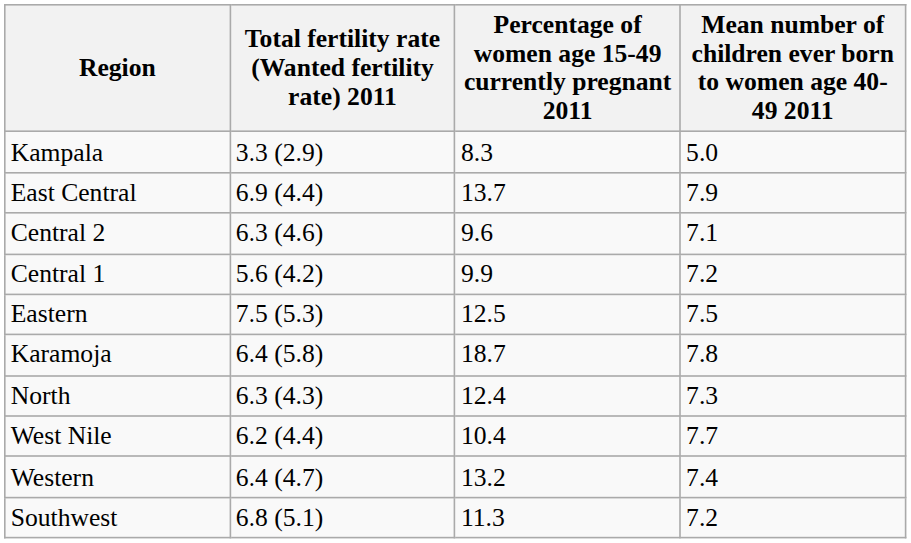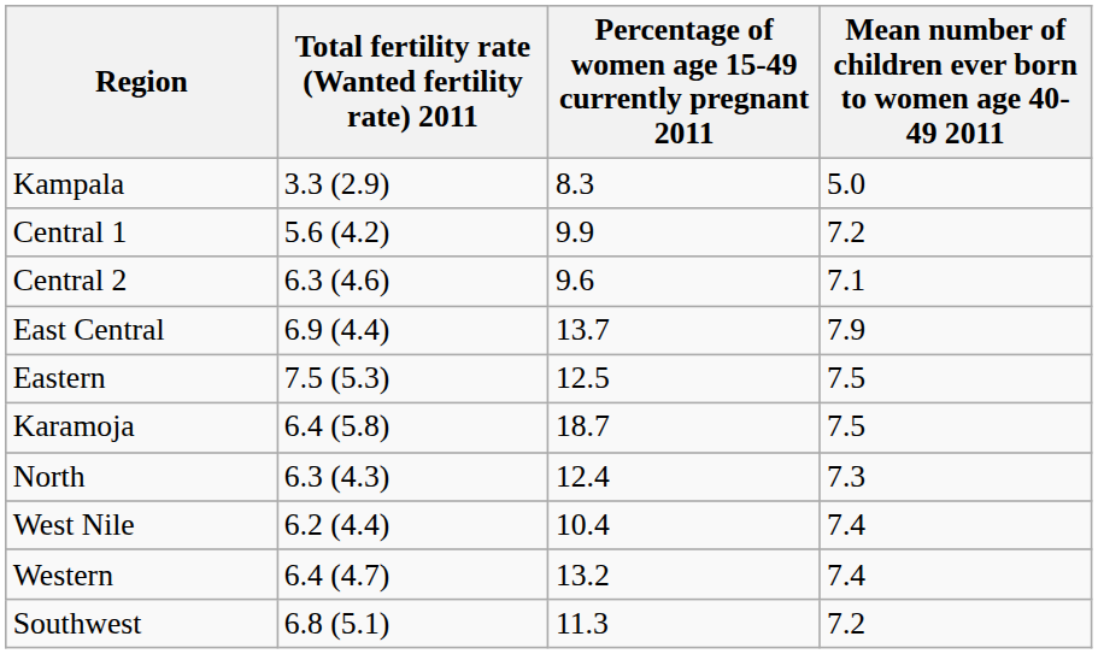rows swapped: Central 1 <-> East Central
Karamoja | Mean number of children ever born to women age 40-49 2011: 7.8 -> 7.5
West Nile | Mean number of children ever born to women age 40-49 2011: 7.7 -> 7.4
